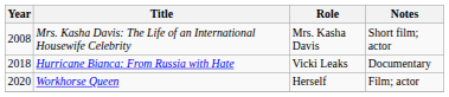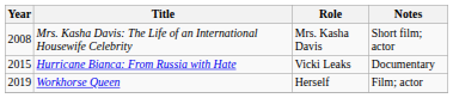Hurricane Bianca: From Russia with Hate | Year: 2018 -> 2015
Workhorse Queen | Year: 2020 -> 2019
